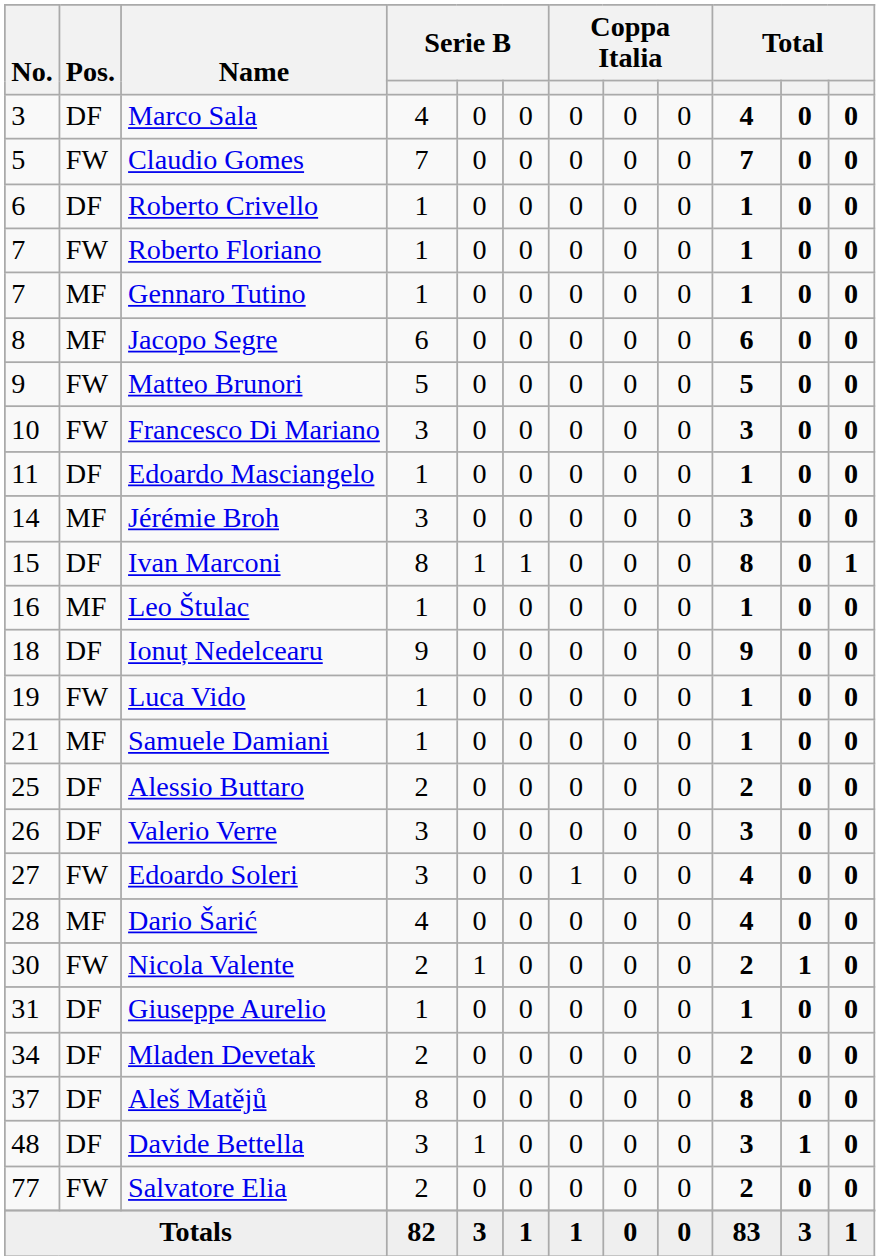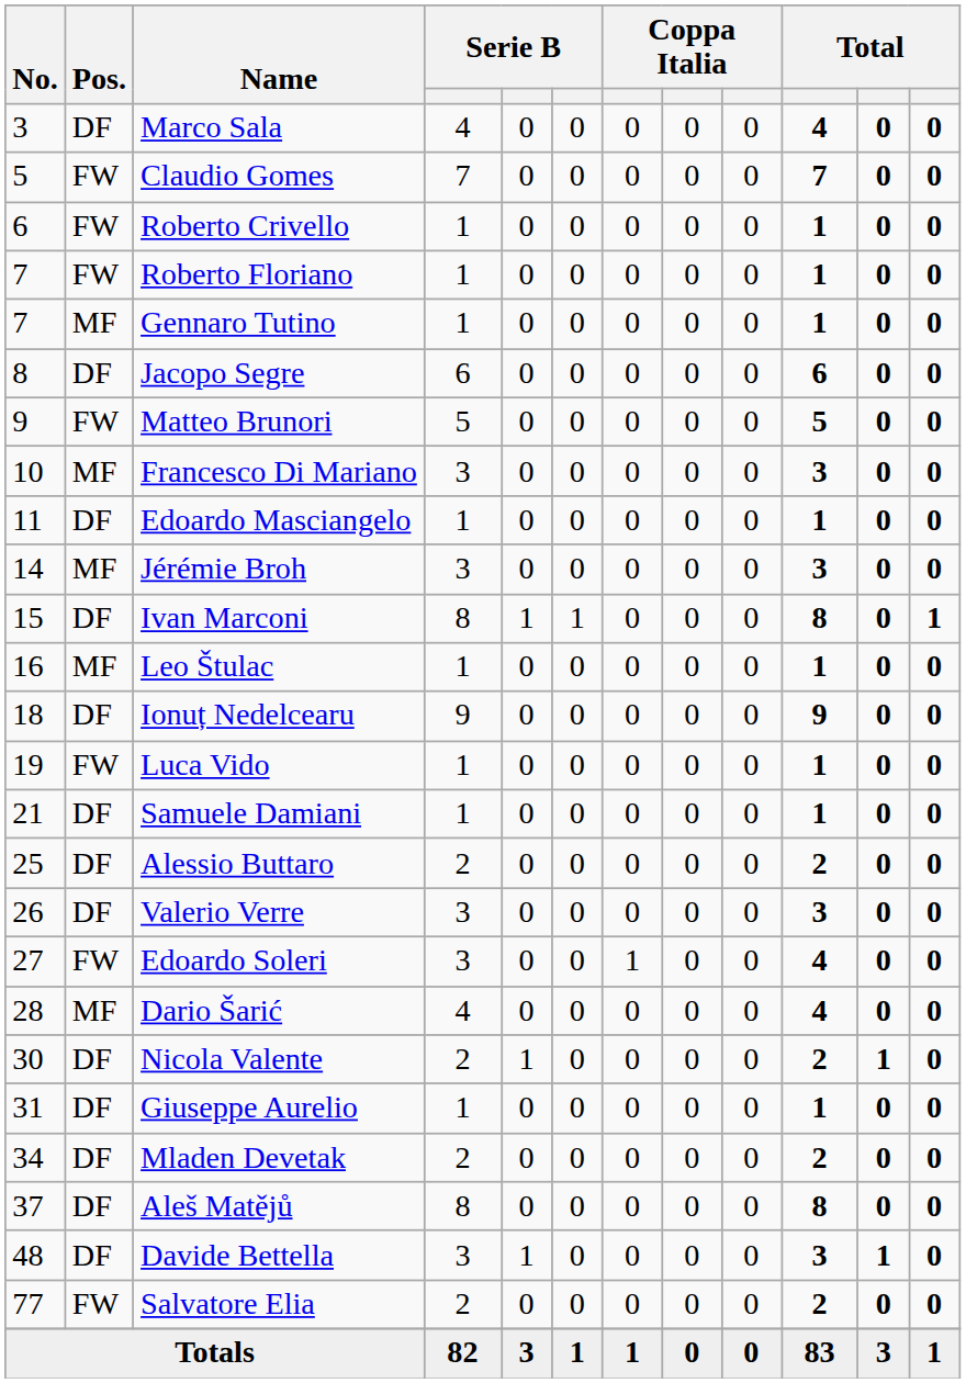Roberto Crivello | Pos.: DF -> FW
Jacopo Segre | Pos.: MF -> DF
Francesco Di Mariano | Pos.: FW -> MF
Samuele Damiani | Pos.: MF -> DF
Nicola Valente | Pos.: FW -> DF
